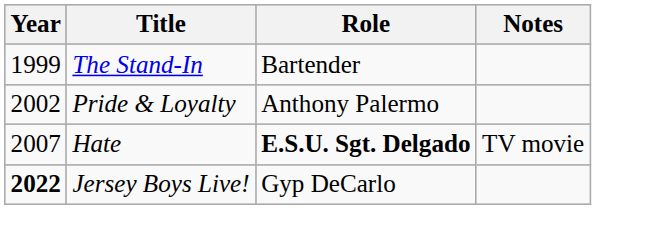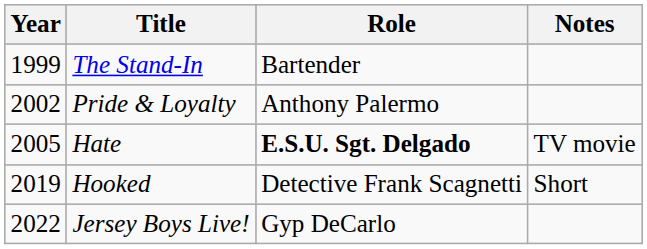Hate | Year: 2007 -> 2005
+ row: 2019 | Hooked | Detective Frank Scagnetti | Short
Jersey Boys Live! | Year: bold -> normal
